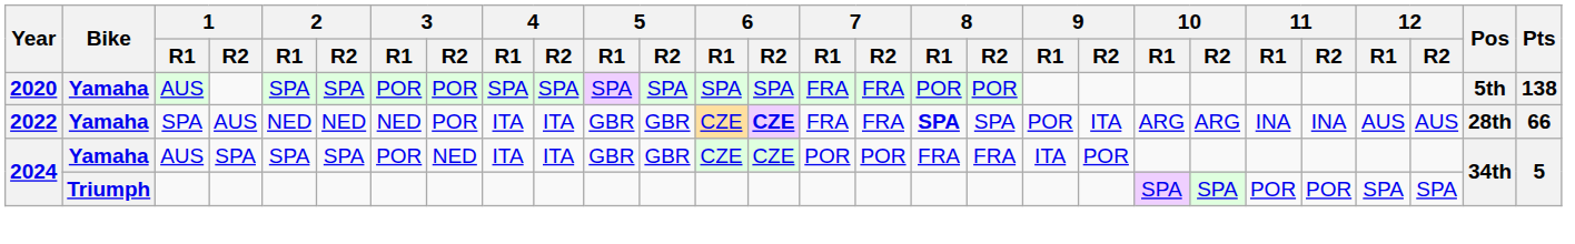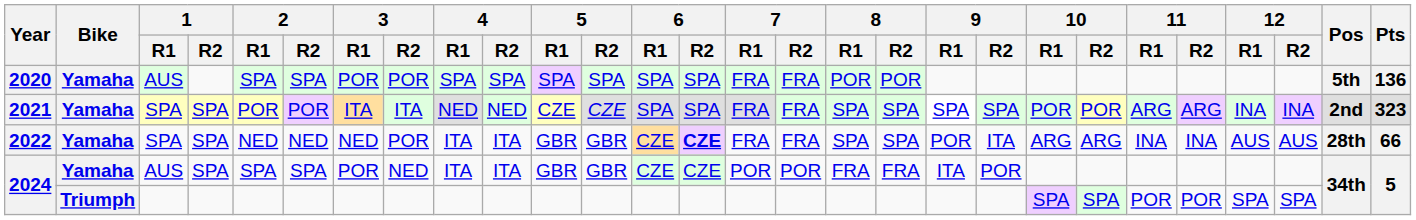2020 | Pts: 138 -> 136
+ row: 2021 | Yamaha | SPA | SPA | POR | POR | ITA | ITA | NED | NED | CZE | CZE | SPA | SPA | FRA | FRA | SPA | SPA | SPA | SPA | POR | POR | ARG | ARG | INA | INA | 2nd | 323
2022 | 1 / R2: AUS -> SPA
2022 | 8 / R1: bold -> normal
